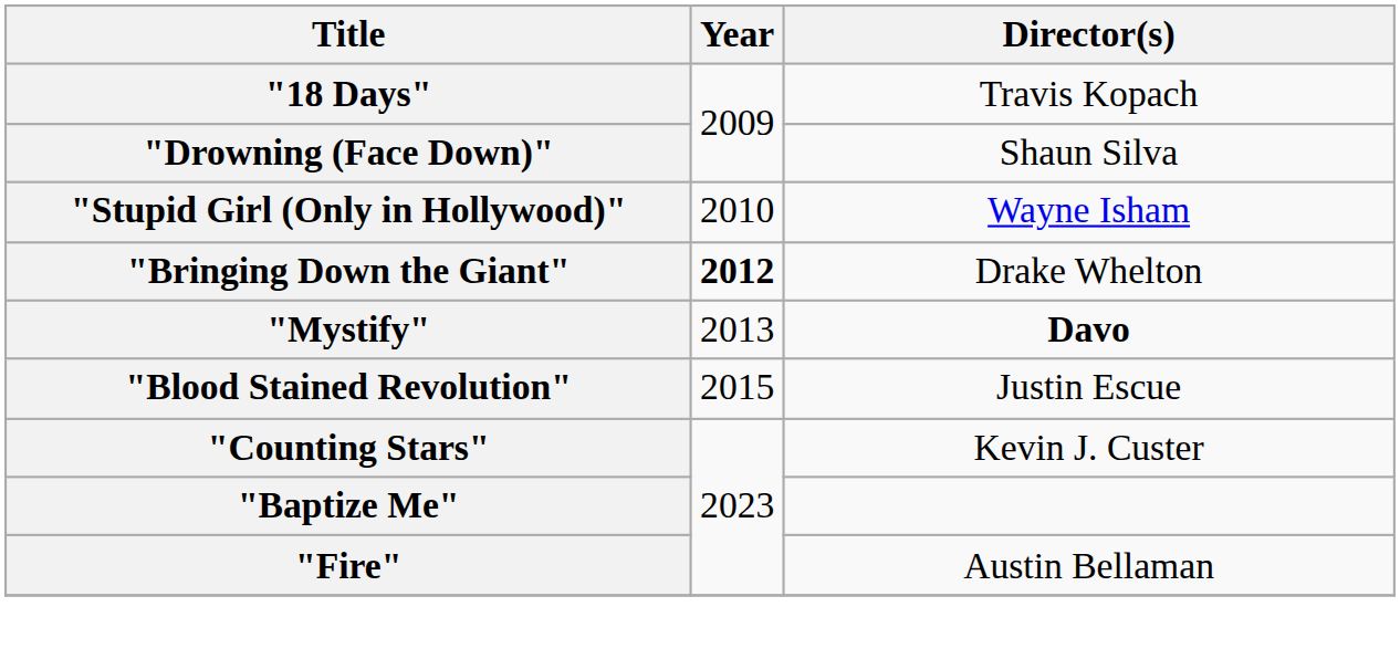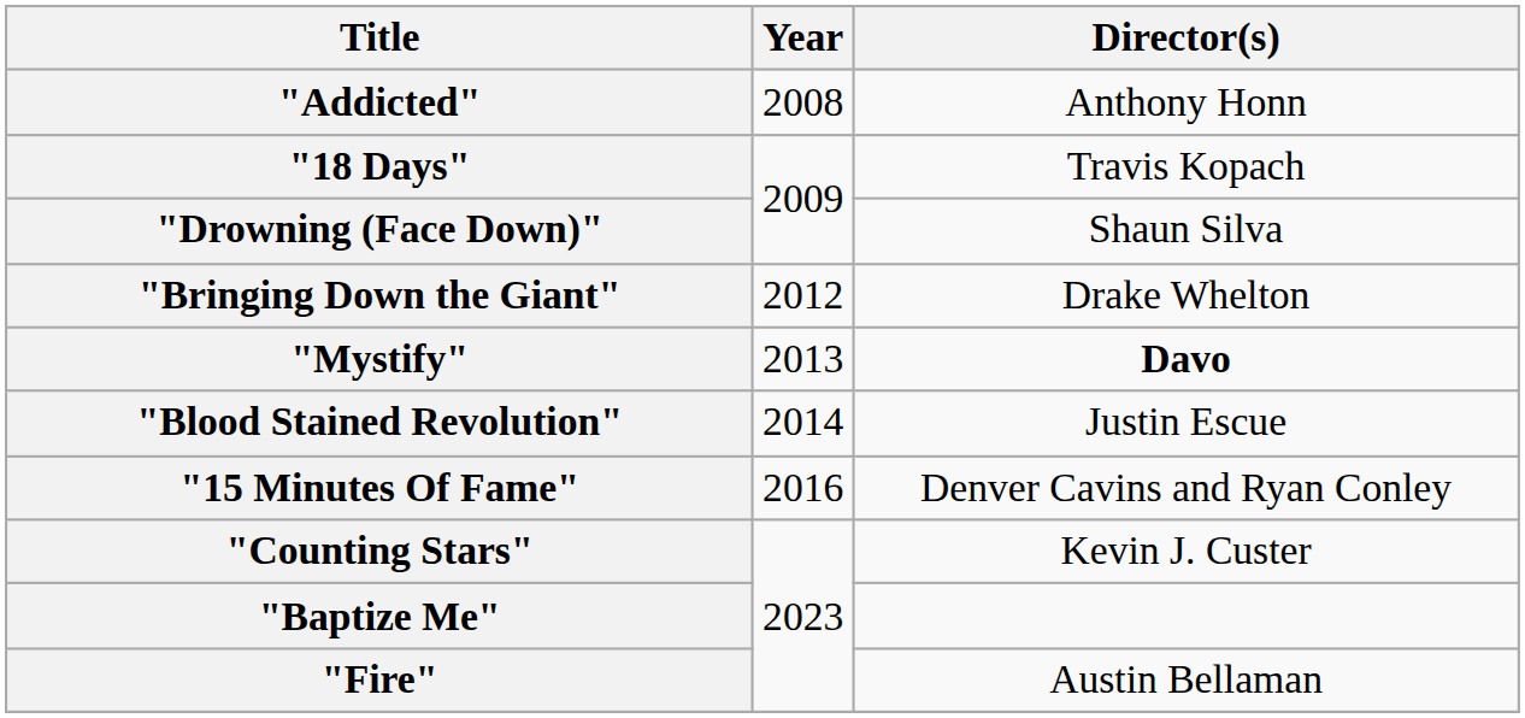+ row: "Addicted" | 2008 | Anthony Honn
- row: "Stupid Girl (Only in Hollywood)" | 2010 | Wayne Isham
"Bringing Down the Giant" | Year: bold -> normal
"Blood Stained Revolution" | Year: 2015 -> 2014
+ row: "15 Minutes Of Fame" | 2016 | Denver Cavins and Ryan Conley
